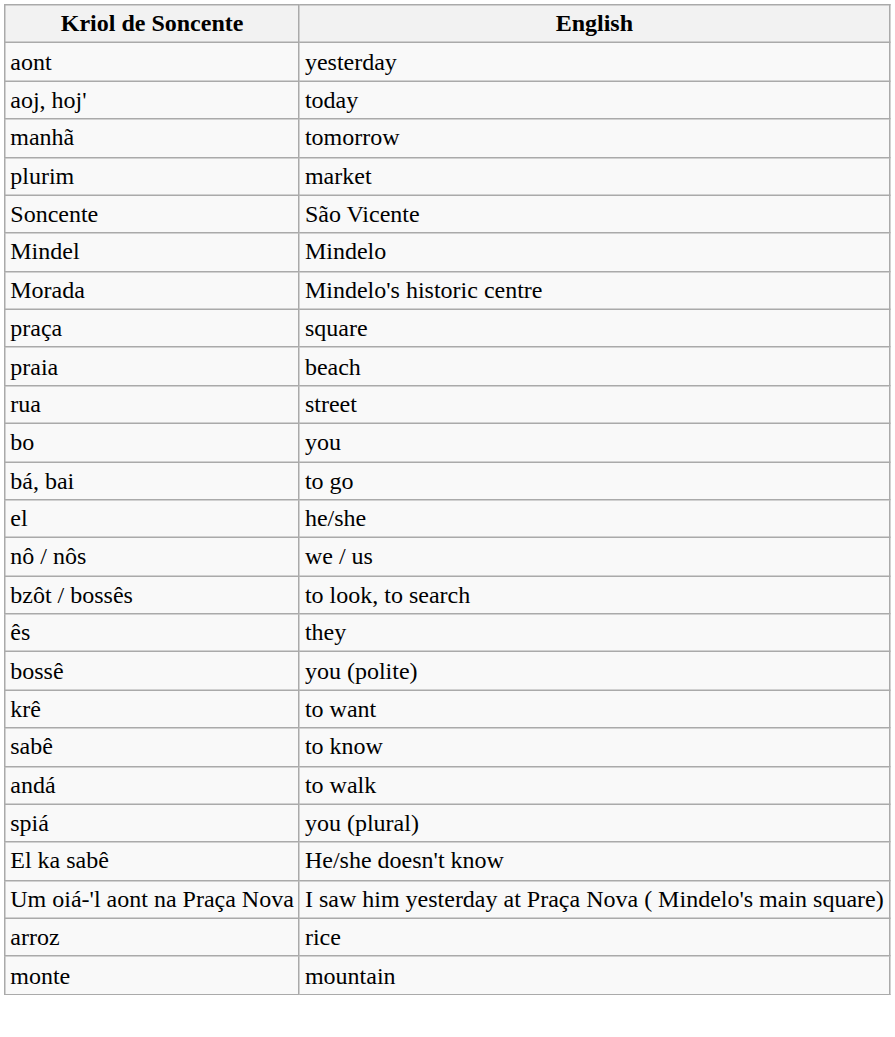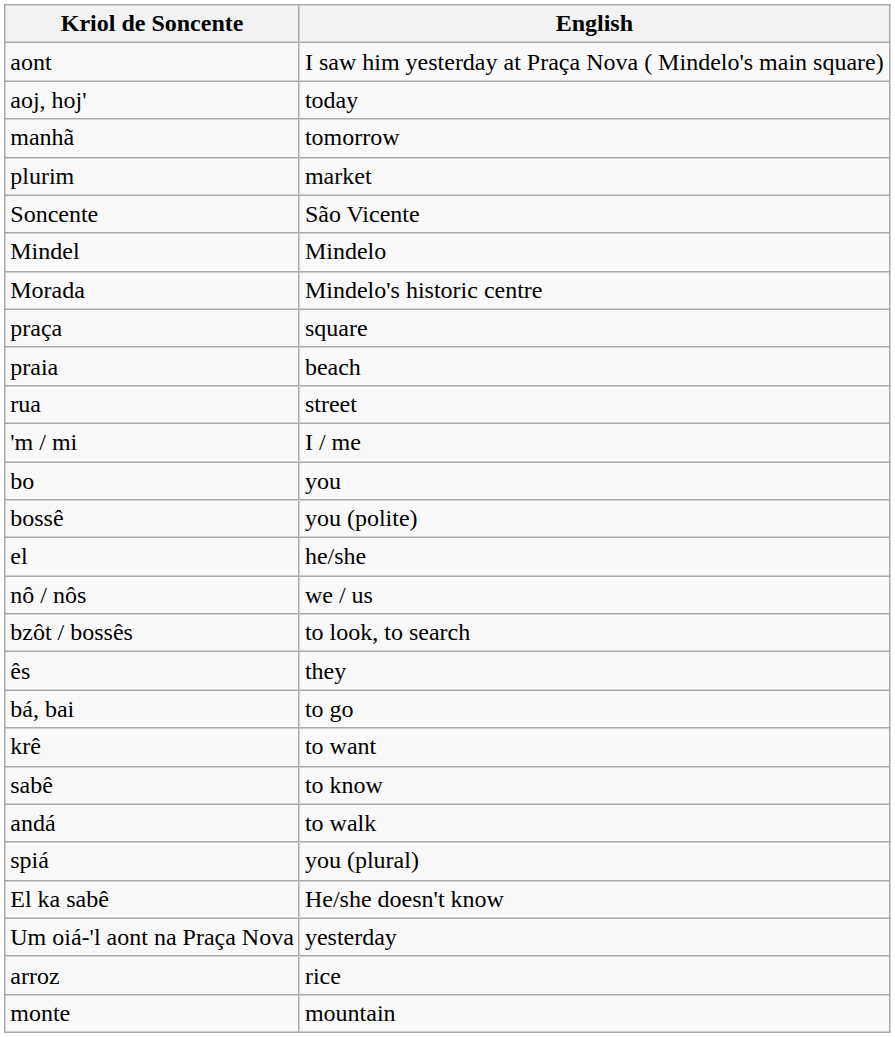aont | English: yesterday -> I saw him yesterday at Praça Nova ( Mindelo's main square)
+ row: 'm / mi | I / me
rows swapped: bossê <-> bá, bai
Um oiá-'l aont na Praça Nova | English: I saw him yesterday at Praça Nova ( Mindelo's main square) -> yesterday
